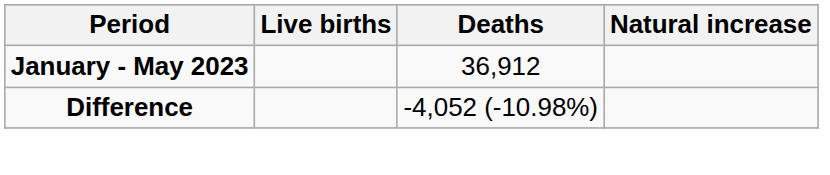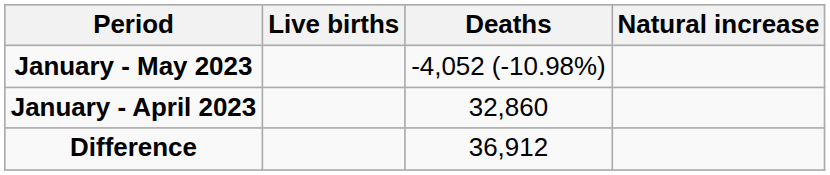January - May 2023 | Deaths: 36,912 -> -4,052 (-10.98%)
+ row: January - April 2023 | 32,860
Difference | Deaths: -4,052 (-10.98%) -> 36,912
